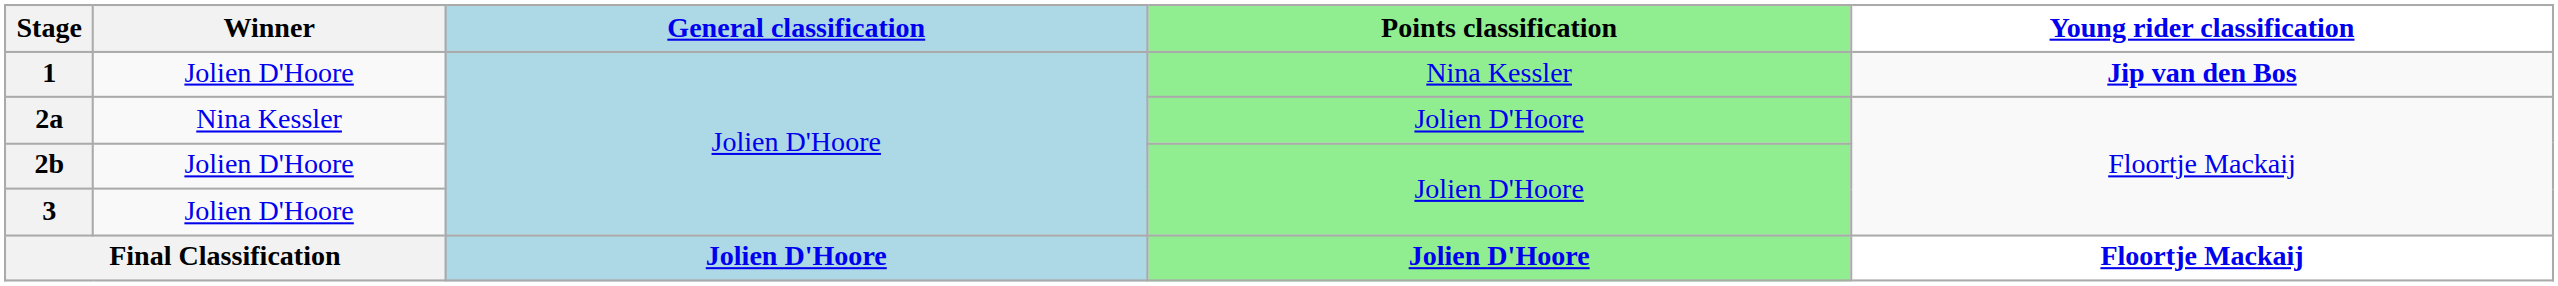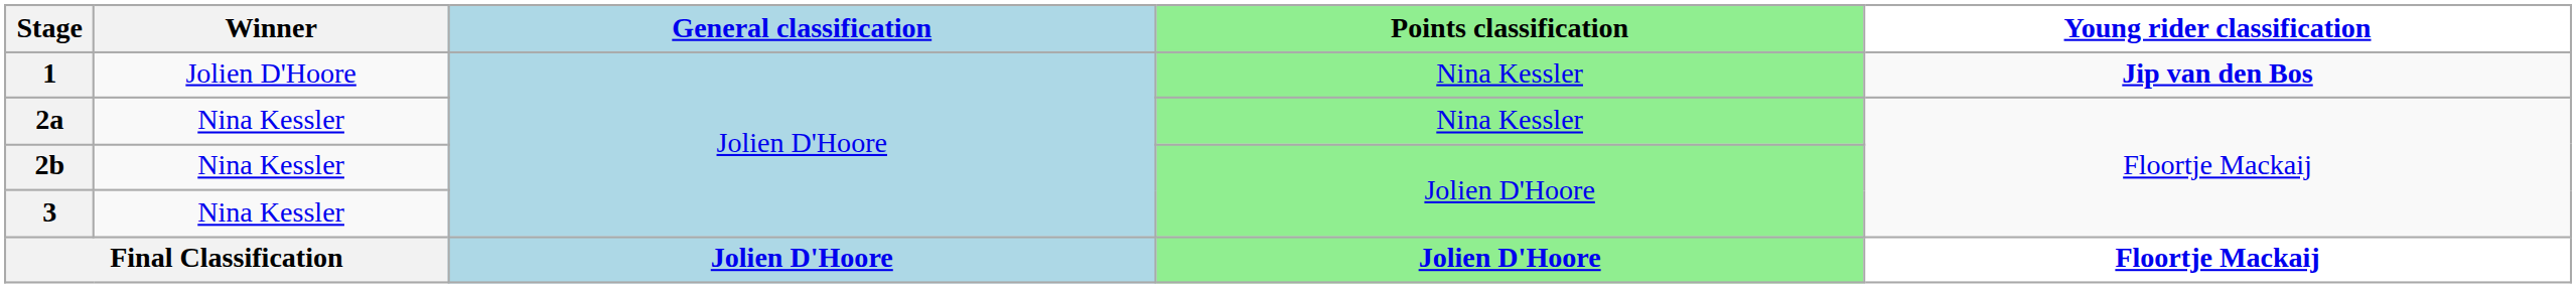2a | Points classification: Jolien D'Hoore -> Nina Kessler
2b | Winner: Jolien D'Hoore -> Nina Kessler
3 | Winner: Jolien D'Hoore -> Nina Kessler
